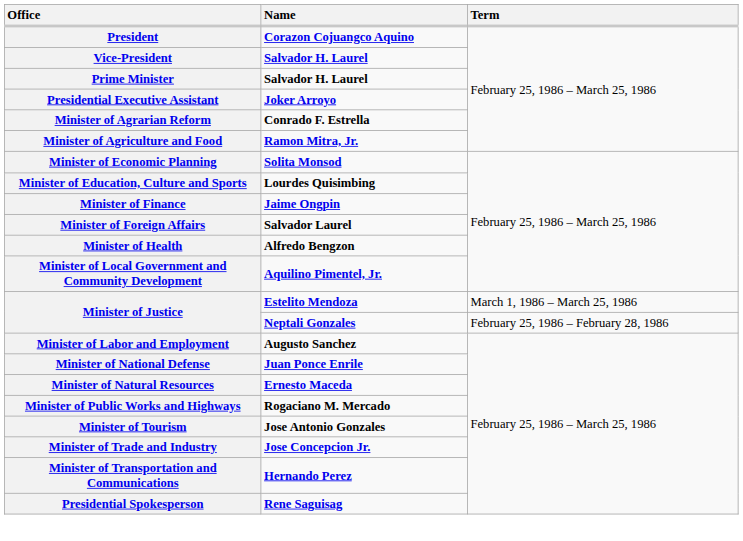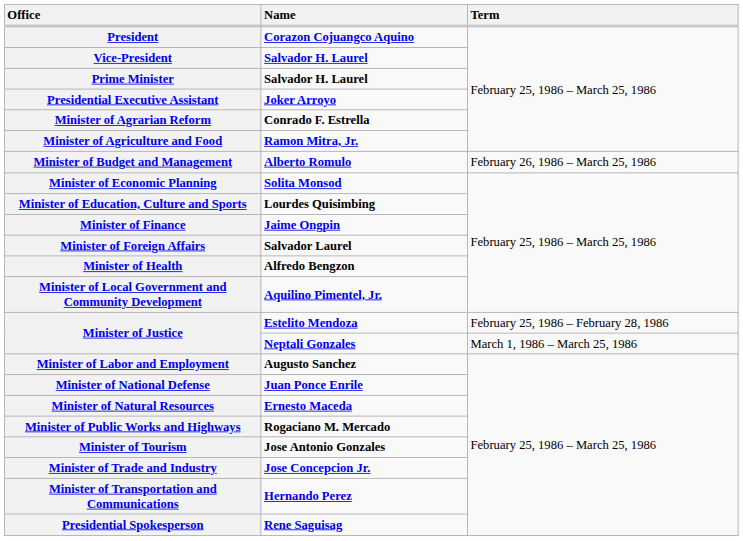+ row: Minister of Budget and Management | Alberto Romulo | February 26, 1986 – March 25, 1986
Minister of Justice / Estelito Mendoza | Term: March 1, 1986 – March 25, 1986 -> February 25, 1986 – February 28, 1986
Minister of Justice / Neptali Gonzales | Term: February 25, 1986 – February 28, 1986 -> March 1, 1986 – March 25, 1986
